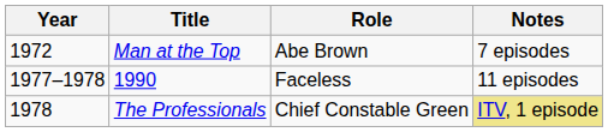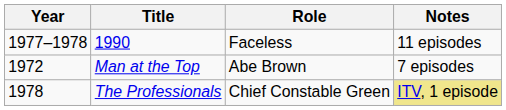rows swapped: Man at the Top <-> 1990
